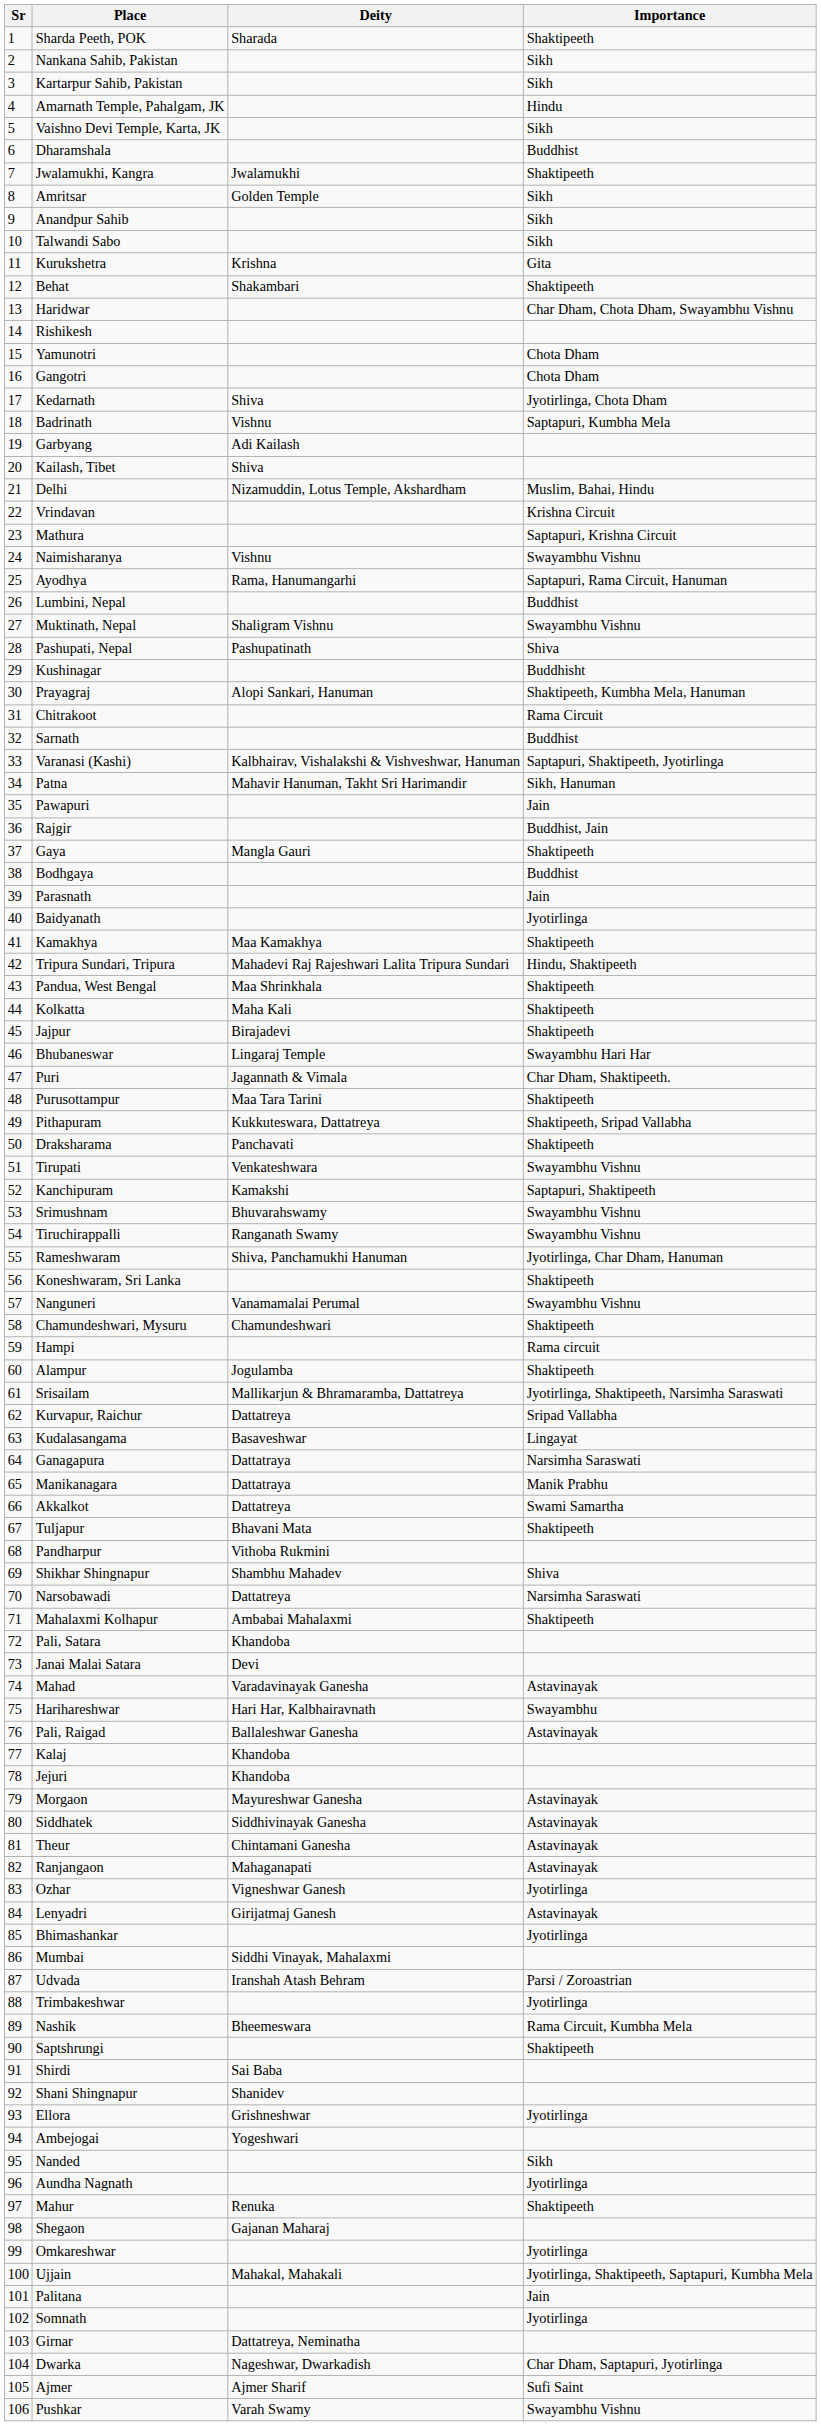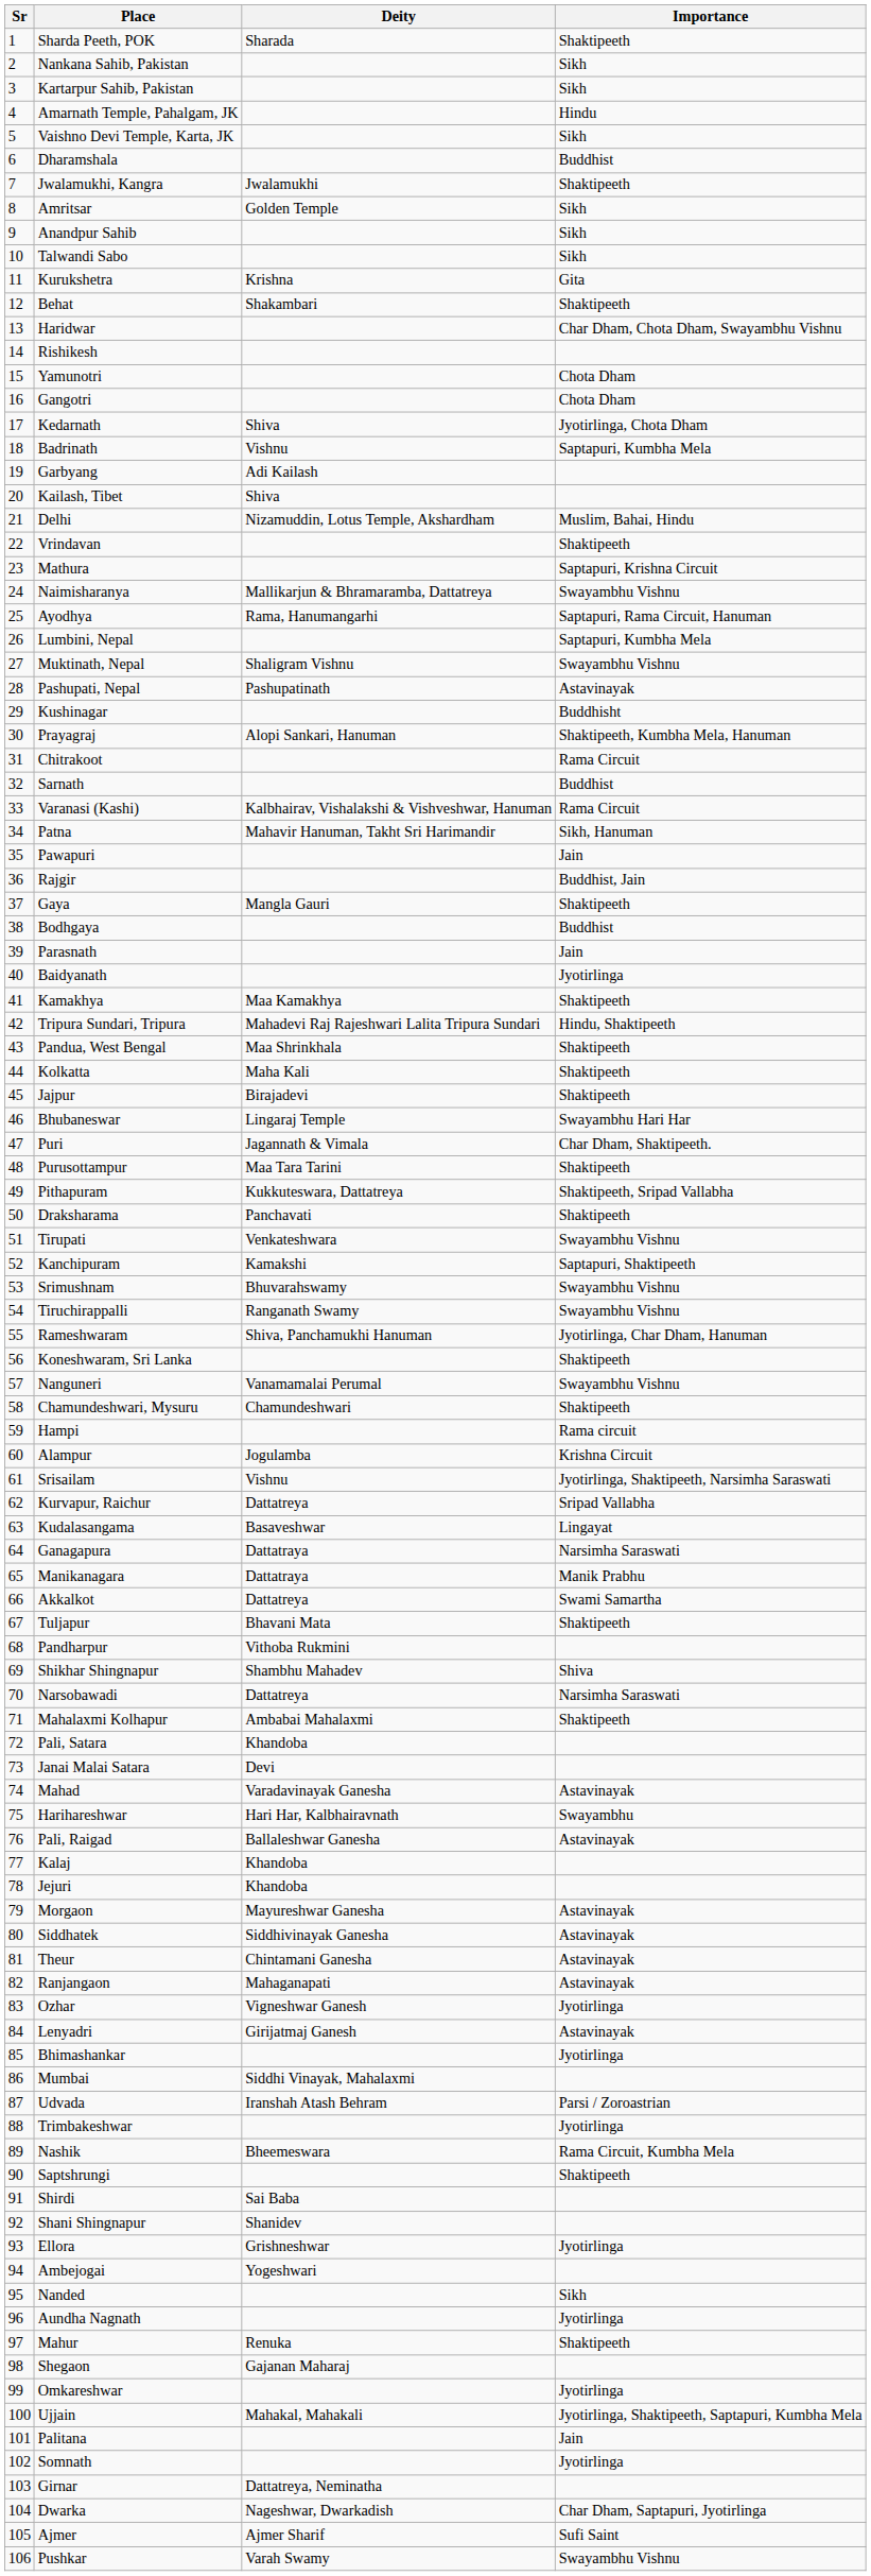Vrindavan | Importance: Krishna Circuit -> Shaktipeeth
Naimisharanya | Deity: Vishnu -> Mallikarjun & Bhramaramba, Dattatreya
Lumbini, Nepal | Importance: Buddhist -> Saptapuri, Kumbha Mela
Pashupati, Nepal | Importance: Shiva -> Astavinayak
Varanasi (Kashi) | Importance: Saptapuri, Shaktipeeth, Jyotirlinga -> Rama Circuit
Alampur | Importance: Shaktipeeth -> Krishna Circuit
Srisailam | Deity: Mallikarjun & Bhramaramba, Dattatreya -> Vishnu
